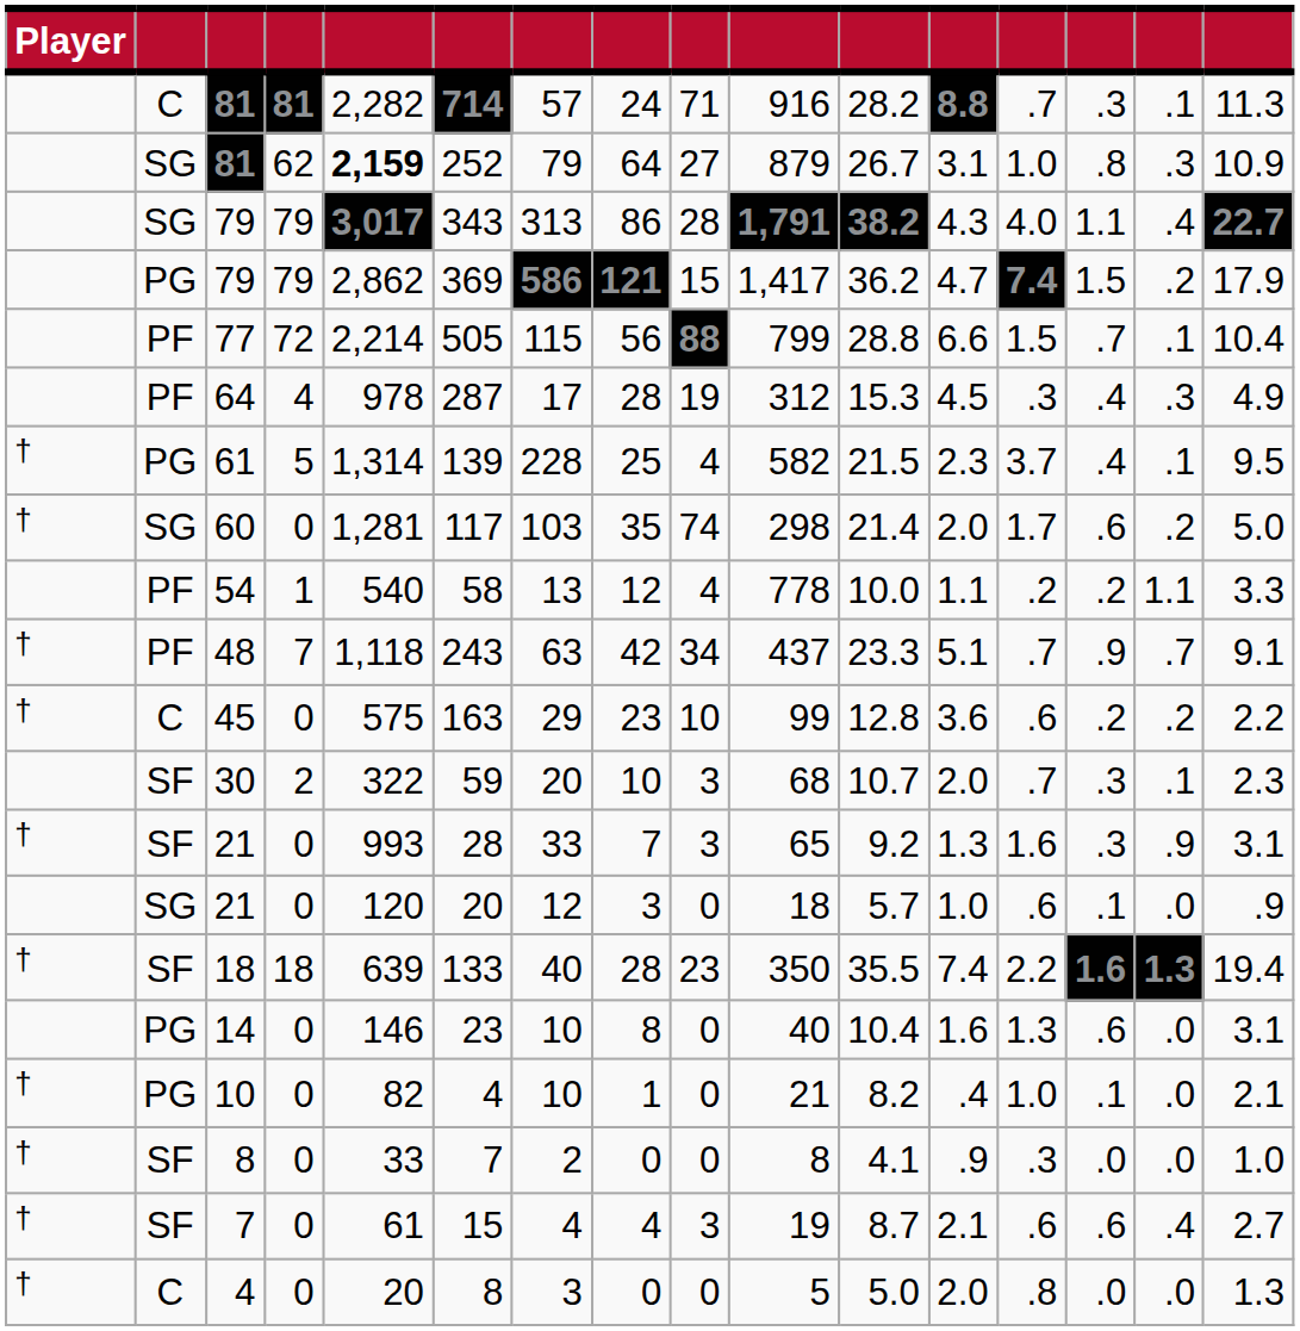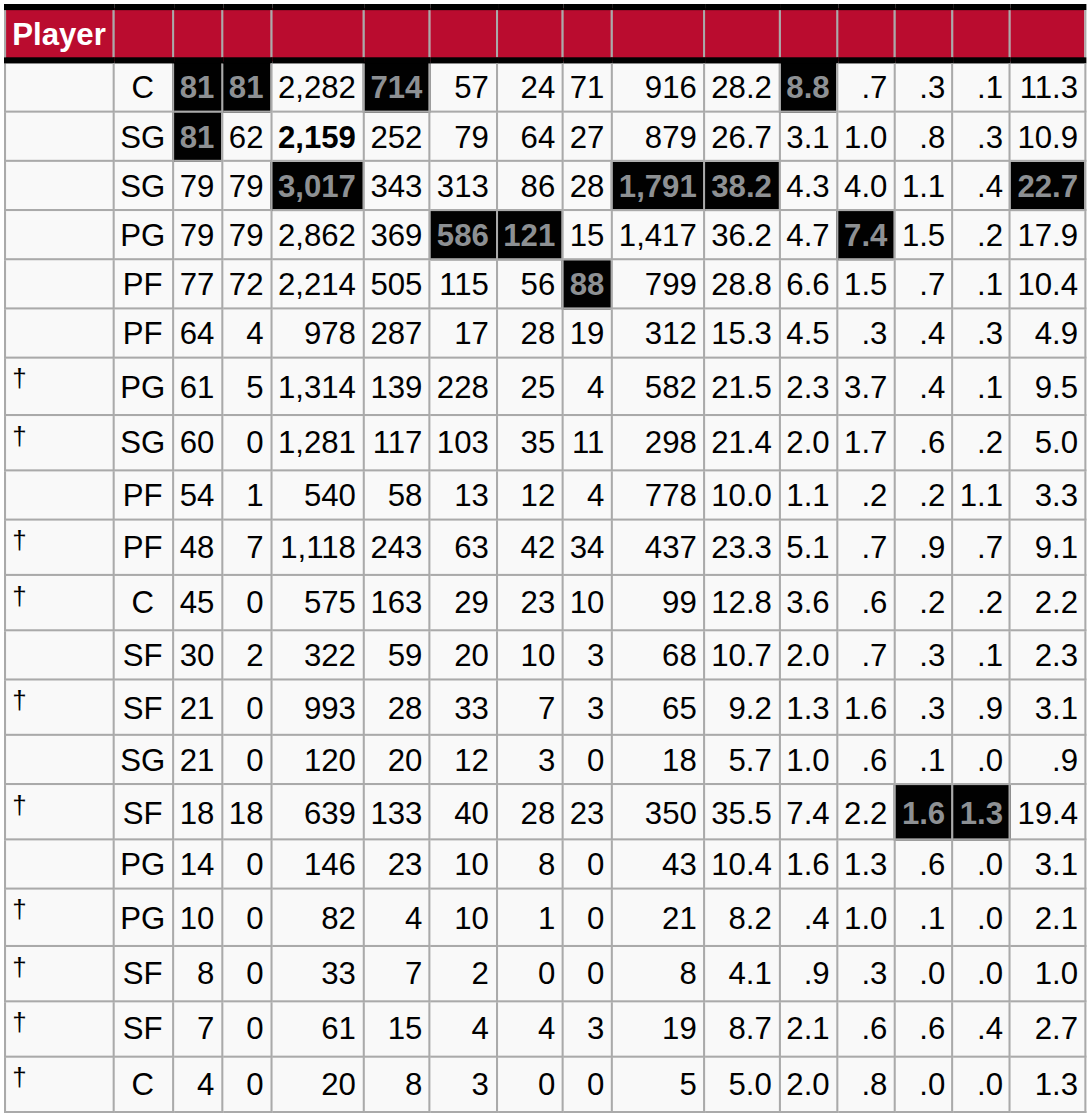60 | column 9: 74 -> 11
14 | column 10: 40 -> 43
